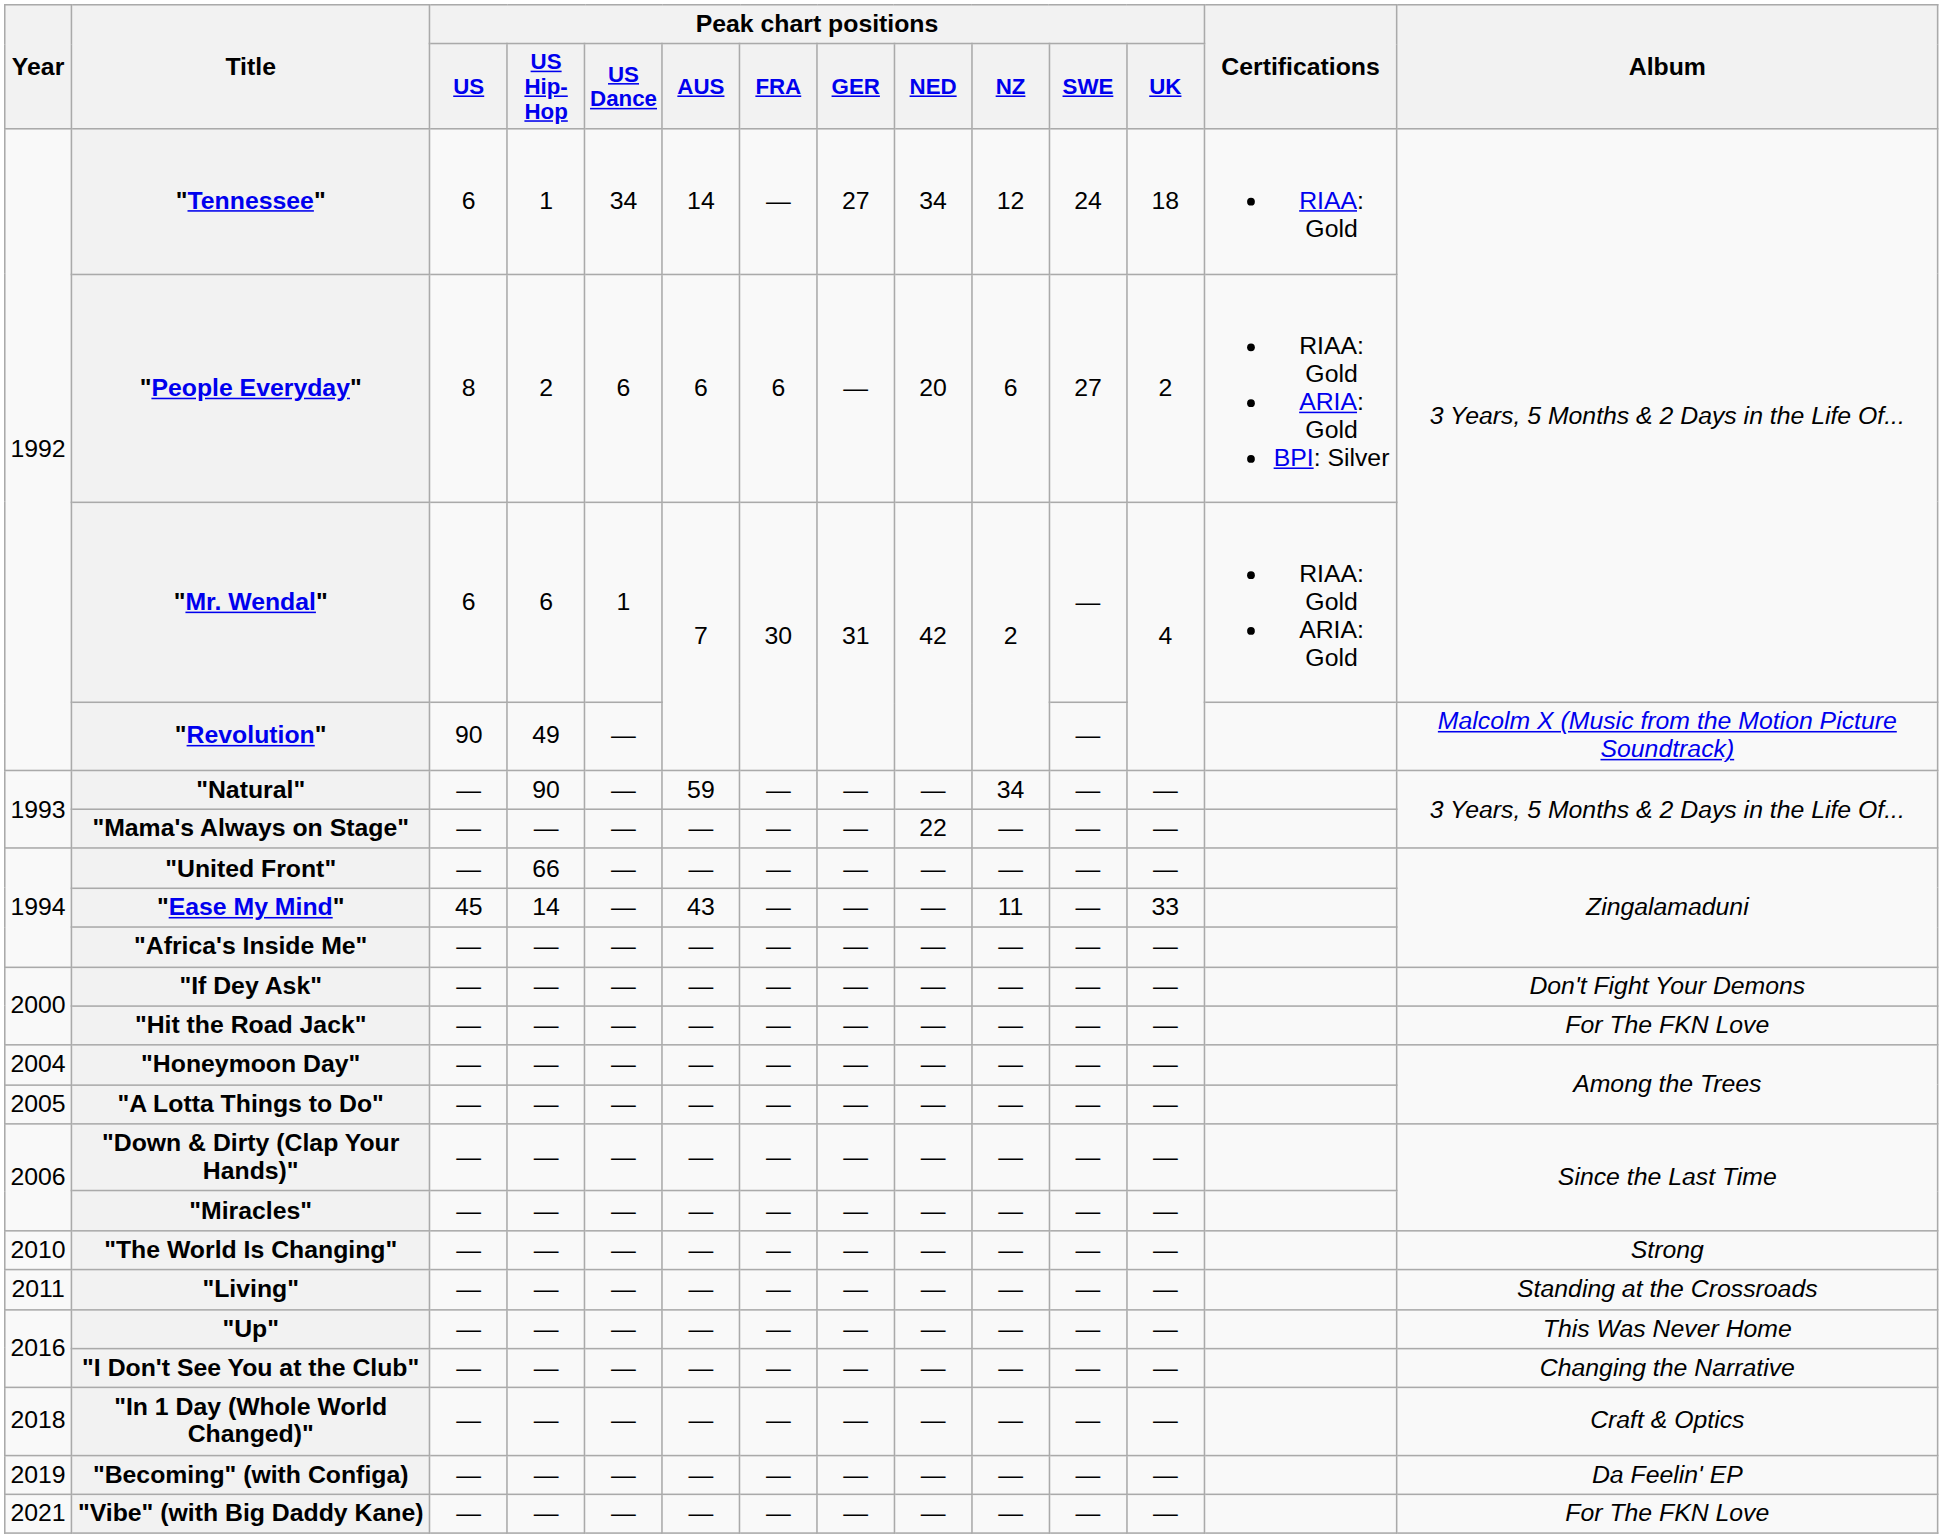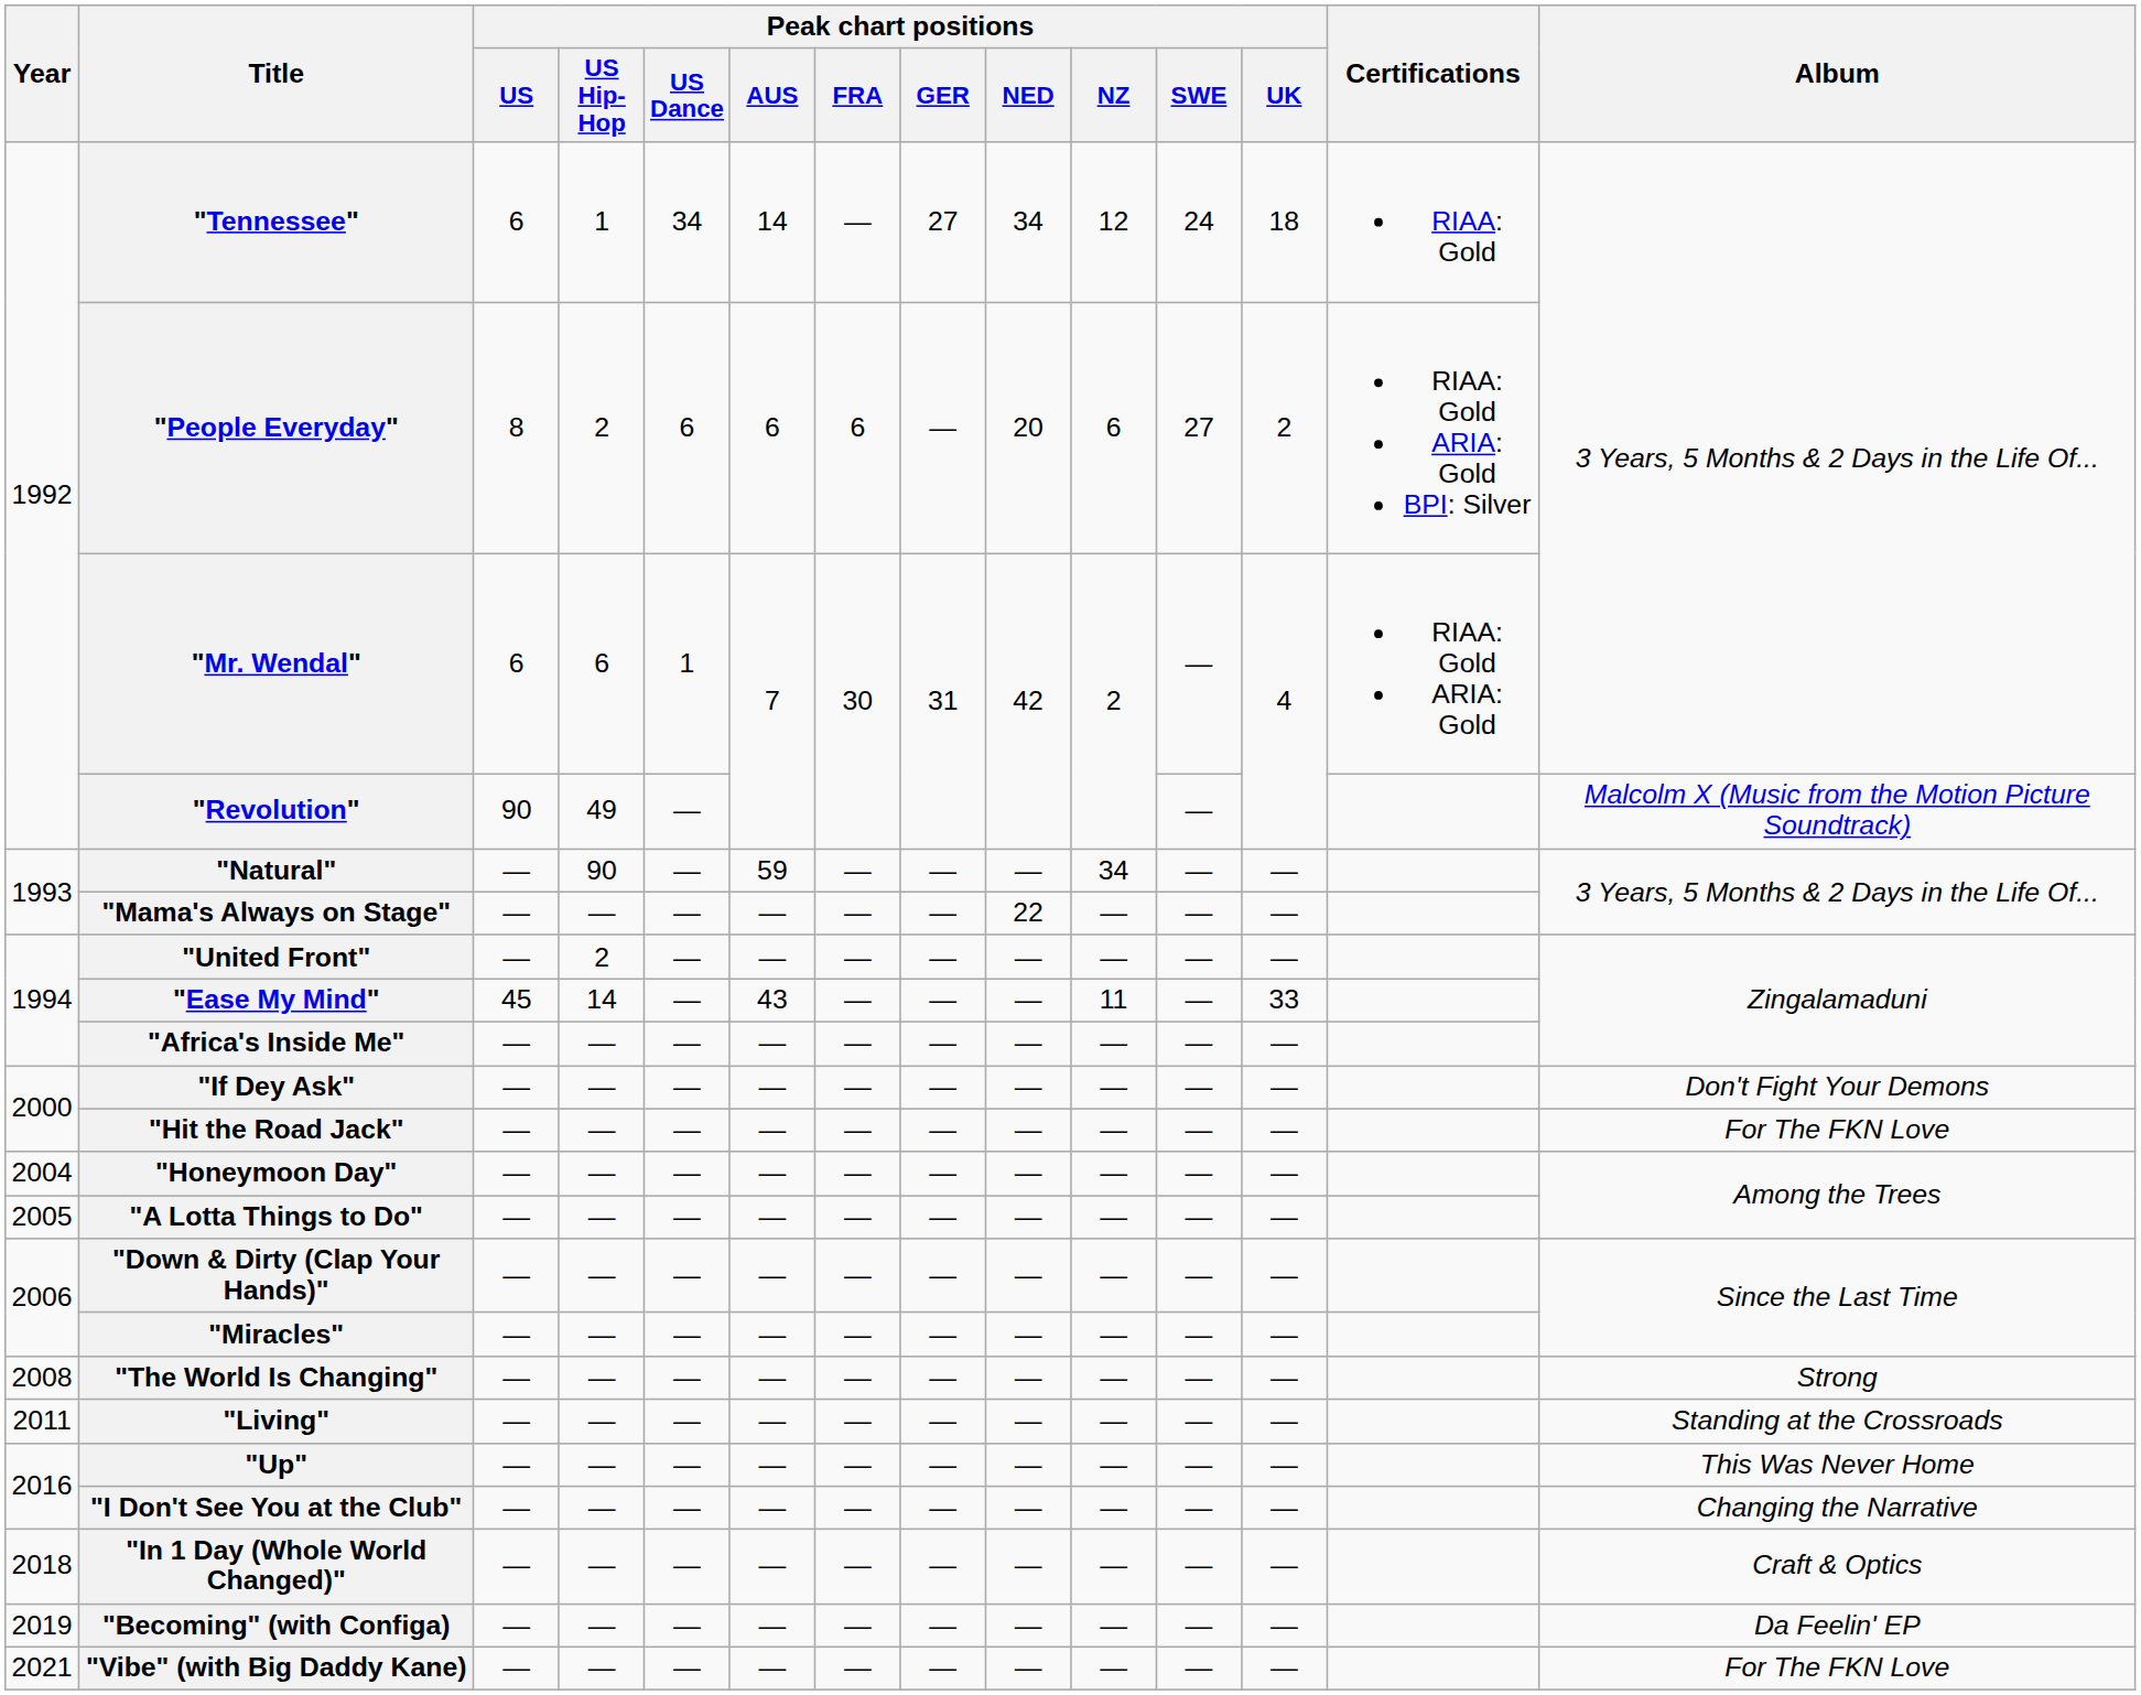"United Front" | Peak chart positions / US Hip-Hop: 66 -> 2
"The World Is Changing" | Year: 2010 -> 2008
